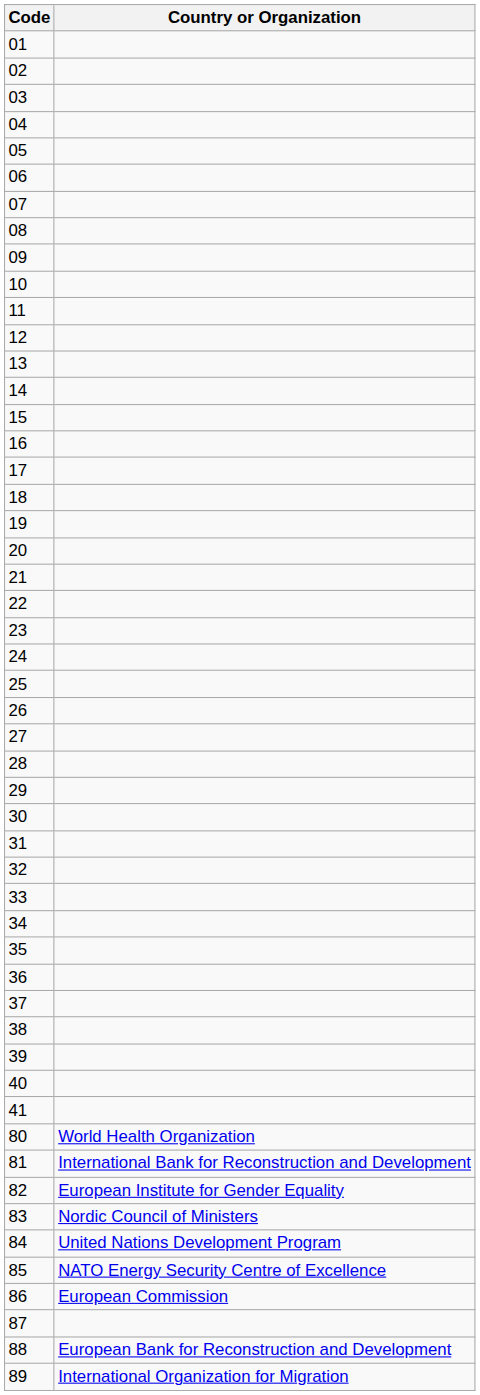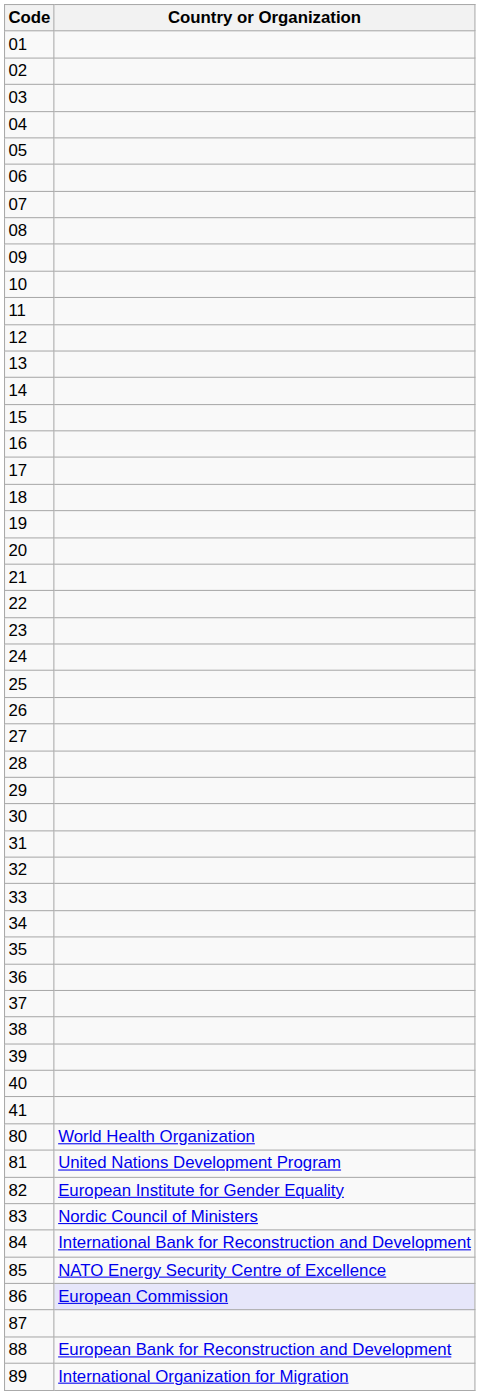81 | Country or Organization: International Bank for Reconstruction and Development -> United Nations Development Program
84 | Country or Organization: United Nations Development Program -> International Bank for Reconstruction and Development
86 | Country or Organization: no background -> lavender background
